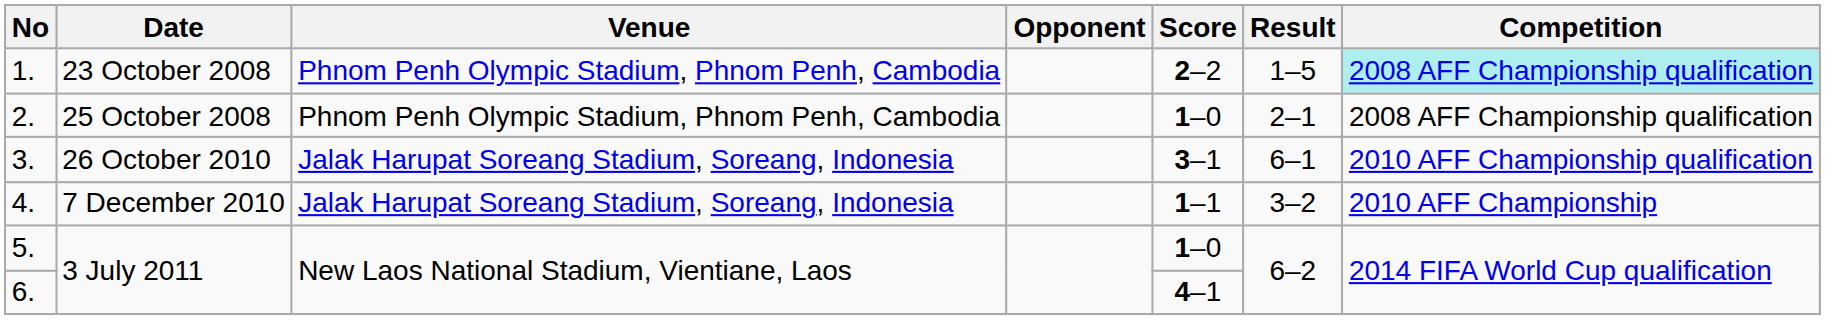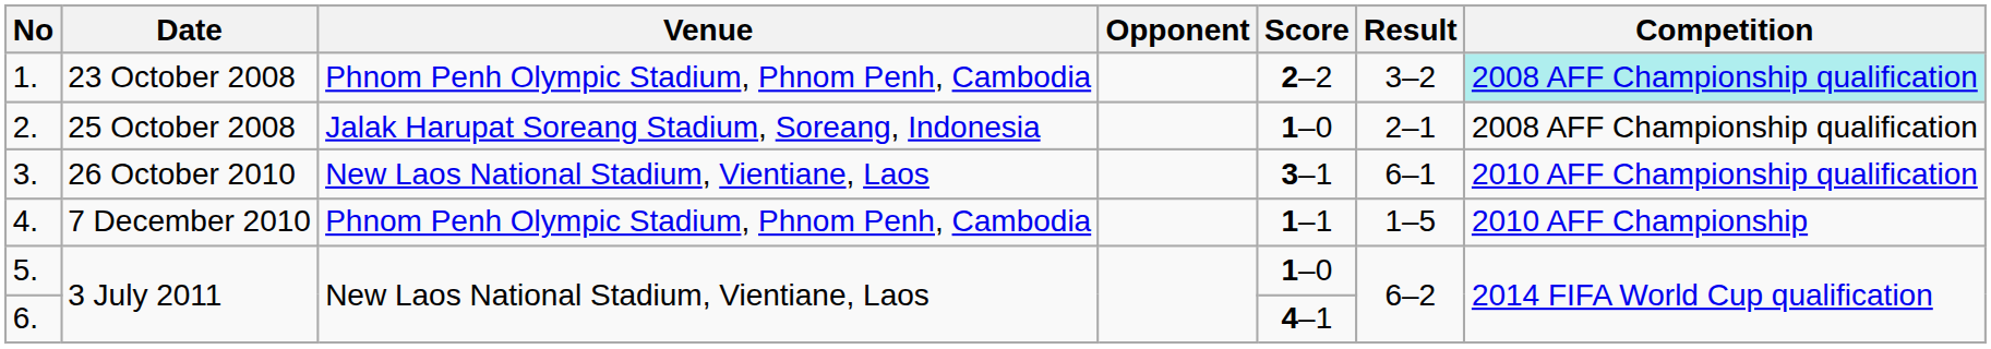1. | Result: 1–5 -> 3–2
2. | Venue: Phnom Penh Olympic Stadium, Phnom Penh, Cambodia -> Jalak Harupat Soreang Stadium, Soreang, Indonesia
3. | Venue: Jalak Harupat Soreang Stadium, Soreang, Indonesia -> New Laos National Stadium, Vientiane, Laos
4. | Venue: Jalak Harupat Soreang Stadium, Soreang, Indonesia -> Phnom Penh Olympic Stadium, Phnom Penh, Cambodia
4. | Result: 3–2 -> 1–5
